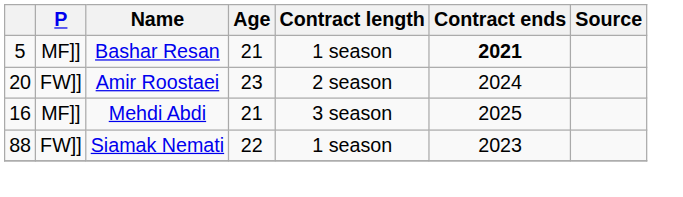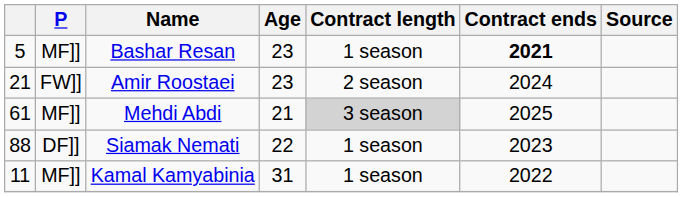Bashar Resan | Age: 21 -> 23
Amir Roostaei | column 1: 20 -> 21
Mehdi Abdi | column 1: 16 -> 61
Mehdi Abdi | Contract length: no background -> lightgrey background
Siamak Nemati | P: FW]] -> DF]]
+ row: 11 | MF]] | Kamal Kamyabinia | 31 | 1 season | 2022
